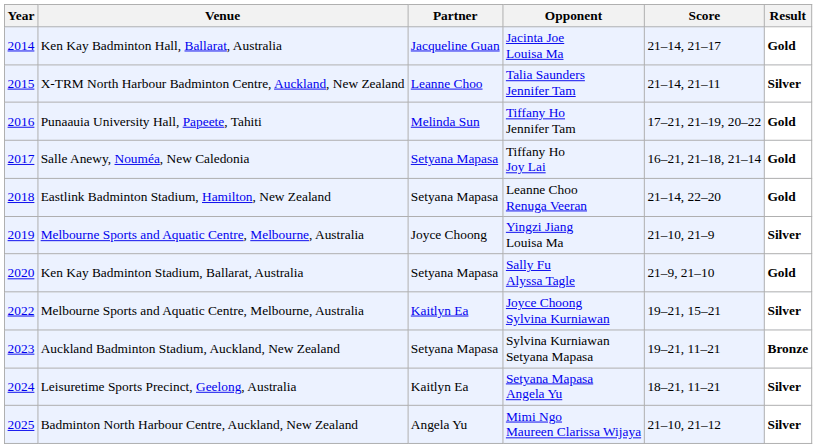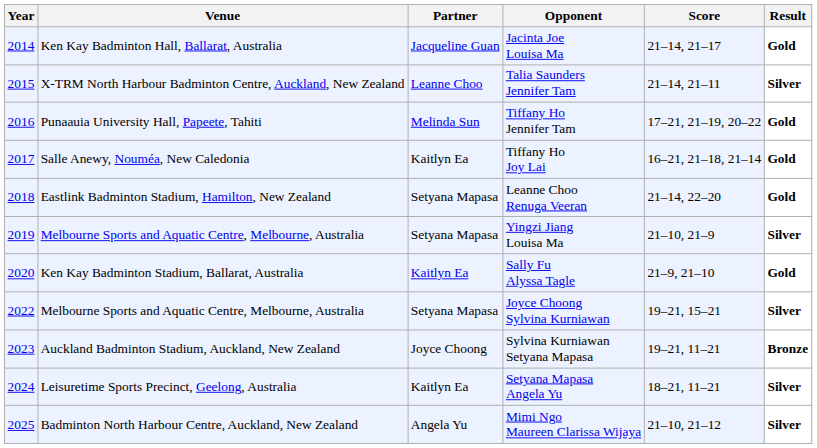Tiffany Ho Joy Lai | Partner: Setyana Mapasa -> Kaitlyn Ea
Yingzi Jiang Louisa Ma | Partner: Joyce Choong -> Setyana Mapasa
Sally Fu Alyssa Tagle | Partner: Setyana Mapasa -> Kaitlyn Ea
Joyce Choong Sylvina Kurniawan | Partner: Kaitlyn Ea -> Setyana Mapasa
Sylvina Kurniawan Setyana Mapasa | Partner: Setyana Mapasa -> Joyce Choong
